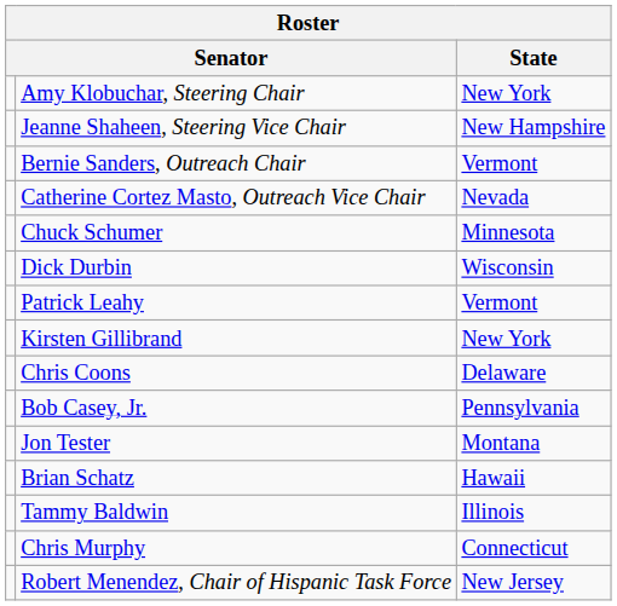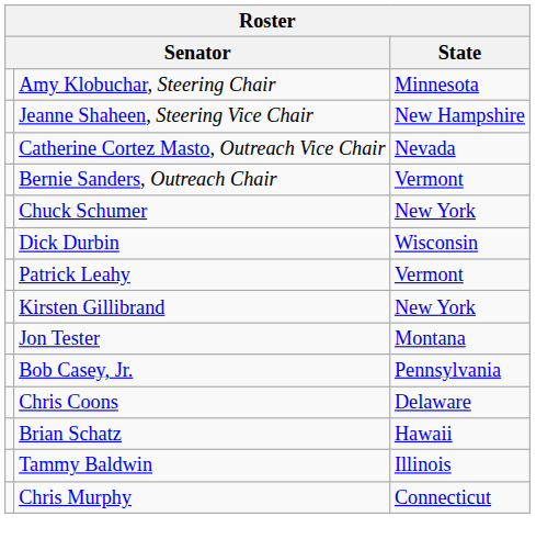Amy Klobuchar, Steering Chair | State: New York -> Minnesota
rows swapped: Bernie Sanders, Outreach Chair <-> Catherine Cortez Masto, Outreach Vice Chair
Chuck Schumer | State: Minnesota -> New York
rows swapped: Chris Coons <-> Jon Tester
- row: Robert Menendez, Chair of Hispanic Task Force | New Jersey
